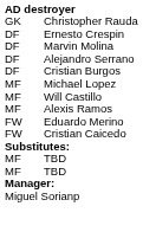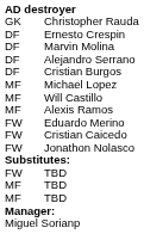+ row: FW | Jonathon Nolasco
+ row: FW | TBD
